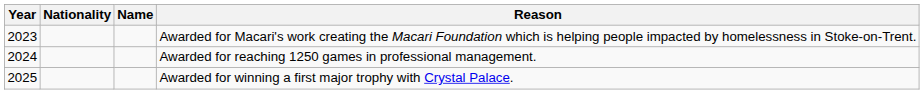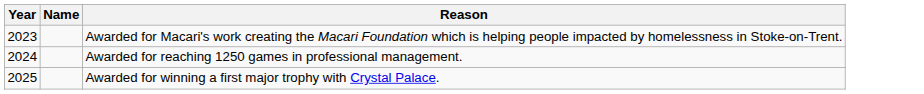- column: Nationality
